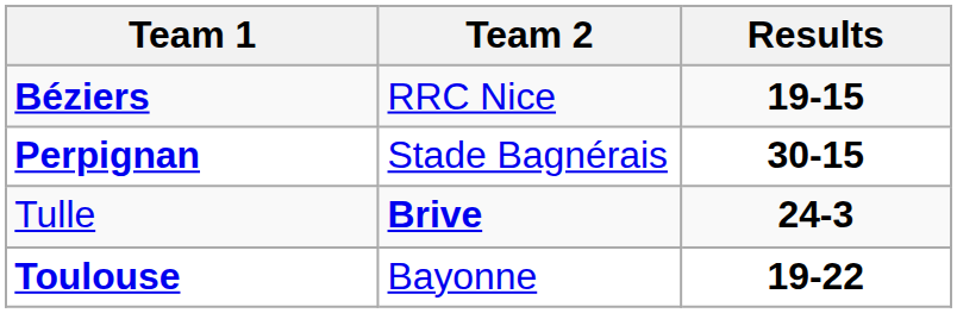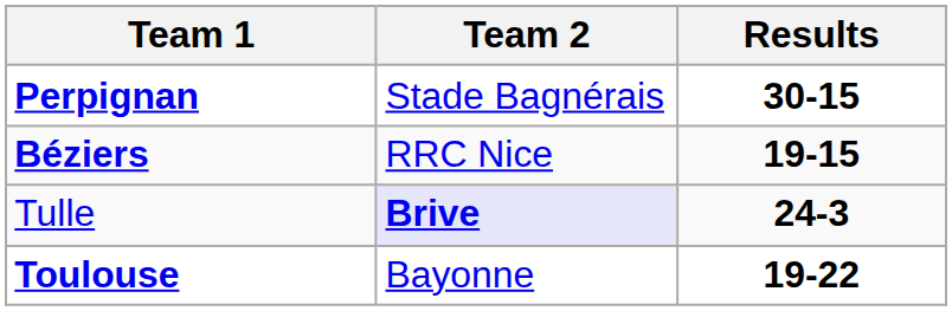rows swapped: Béziers <-> Perpignan
Tulle | Team 2: no background -> lavender background
